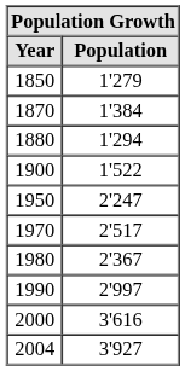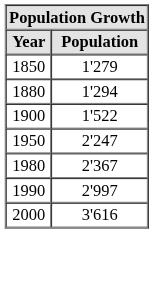- row: 1870 | 1'384
- row: 1970 | 2'517
- row: 2004 | 3'927
